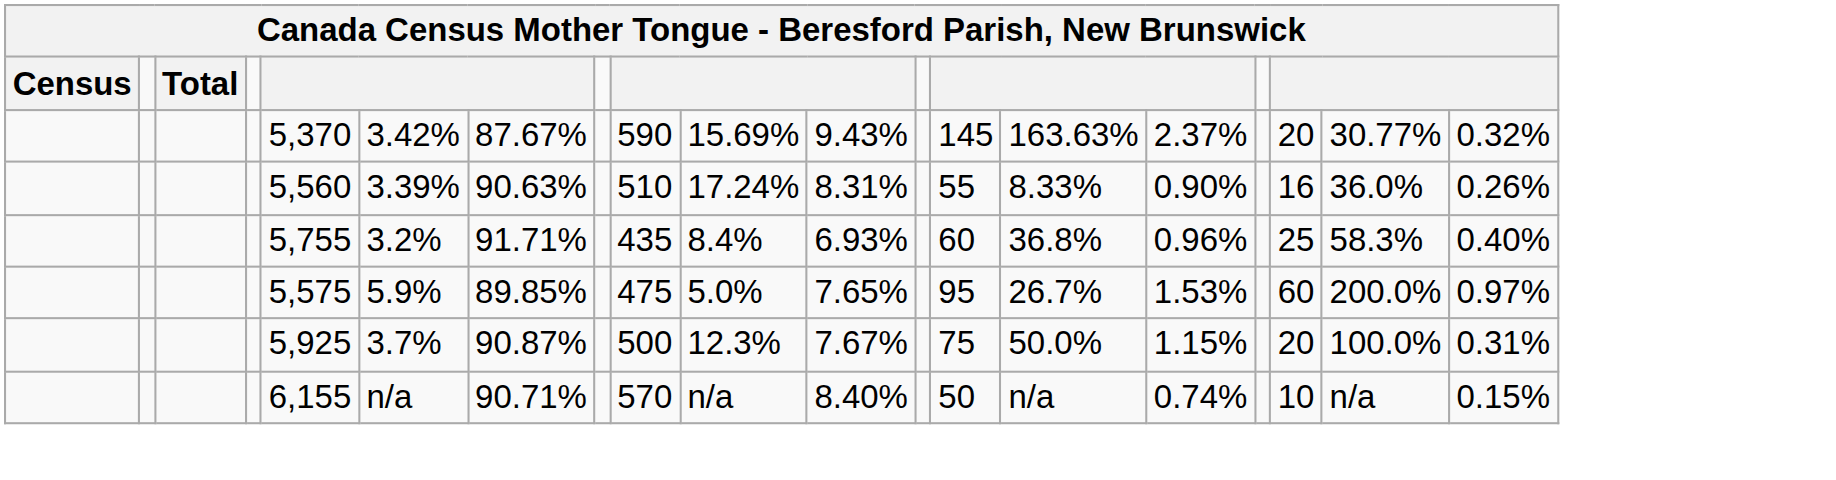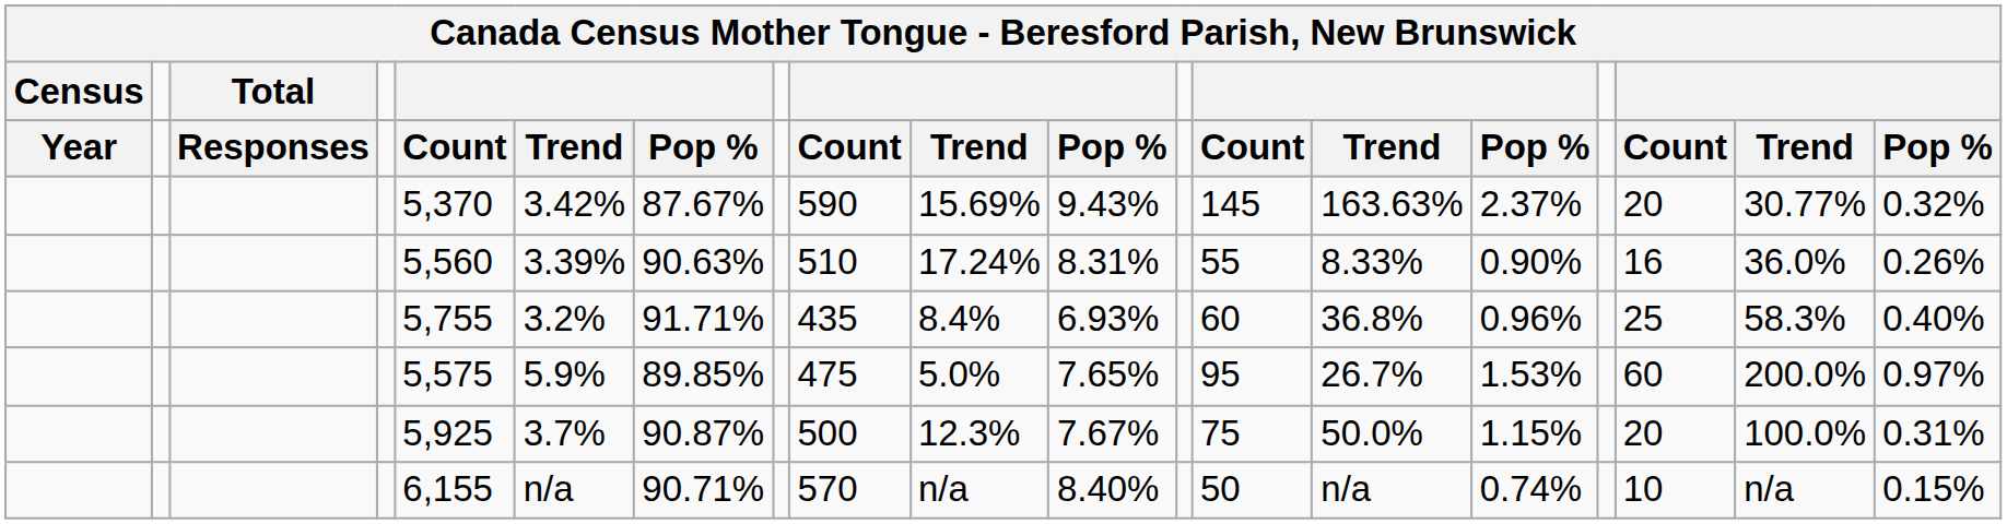+ row: Year | Responses | Count | Trend | Pop % | Count | Trend | Pop % | Count | Trend | Pop % | Count | Trend | Pop %
